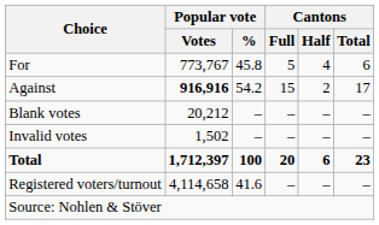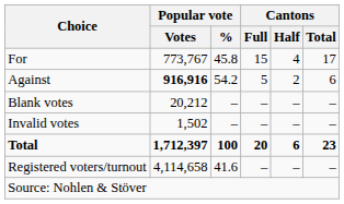For | Cantons / Full: 5 -> 15
For | Cantons / Total: 6 -> 17
Against | Cantons / Full: 15 -> 5
Against | Cantons / Total: 17 -> 6
